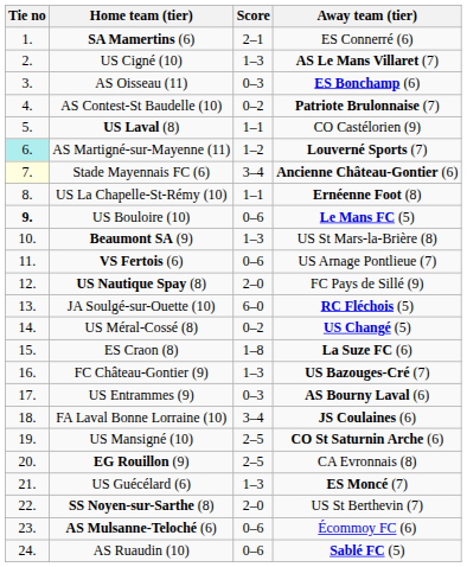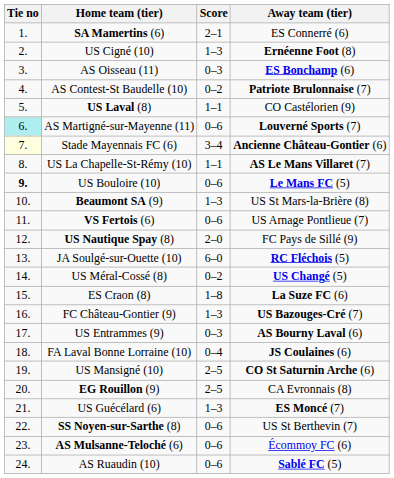US Cigné (10) | Away team (tier): AS Le Mans Villaret (7) -> Ernéenne Foot (8)
AS Martigné-sur-Mayenne (11) | Score: 1–2 -> 0–6
US La Chapelle-St-Rémy (10) | Away team (tier): Ernéenne Foot (8) -> AS Le Mans Villaret (7)
FA Laval Bonne Lorraine (10) | Score: 3–4 -> 0–4
SS Noyen-sur-Sarthe (8) | Score: 2–0 -> 0–6
